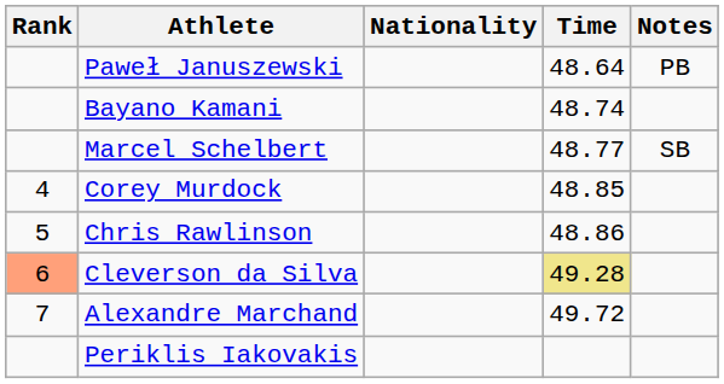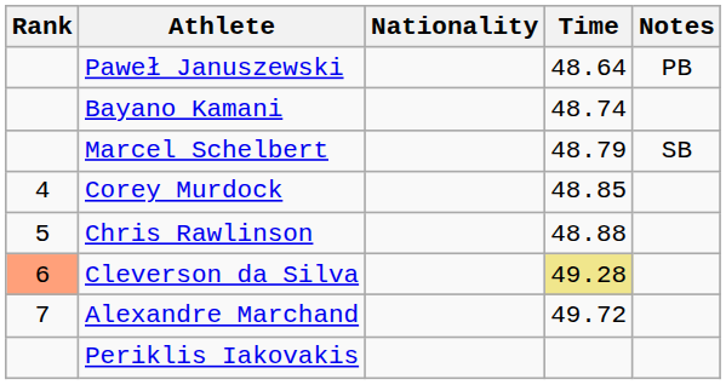Marcel Schelbert | Time: 48.77 -> 48.79
Chris Rawlinson | Time: 48.86 -> 48.88
